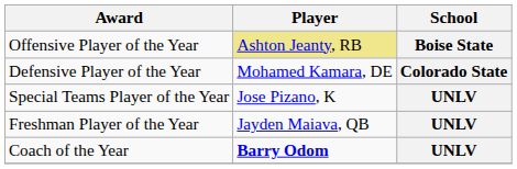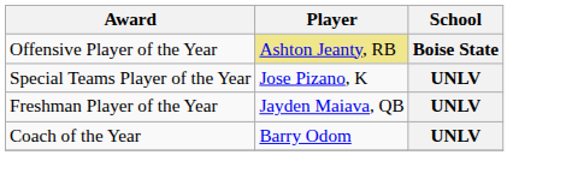- row: Defensive Player of the Year | Mohamed Kamara, DE | Colorado State
Coach of the Year | Player: bold -> normal
